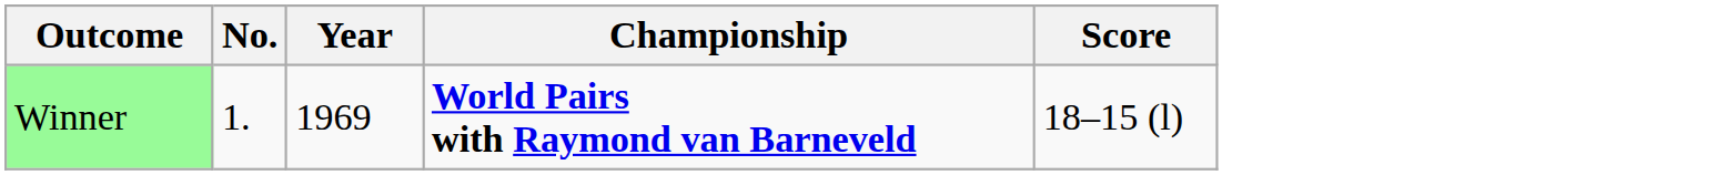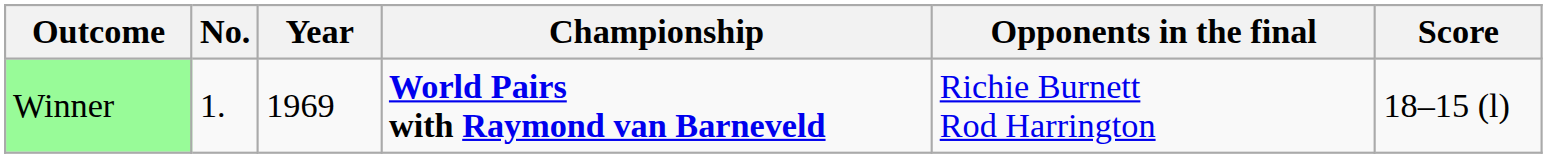+ column: Opponents in the final | Richie Burnett Rod Harrington
